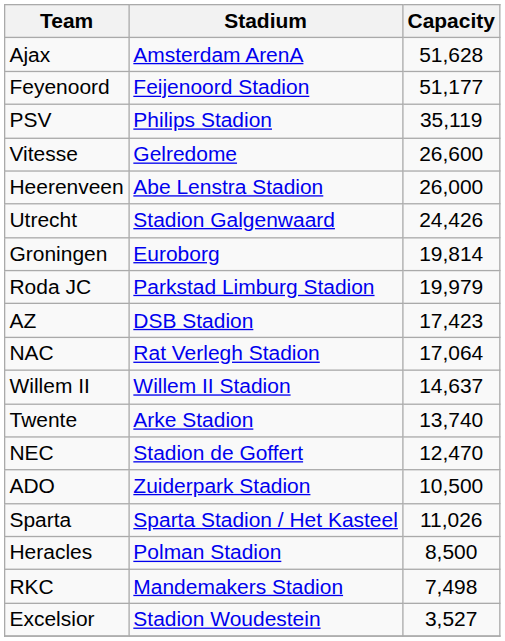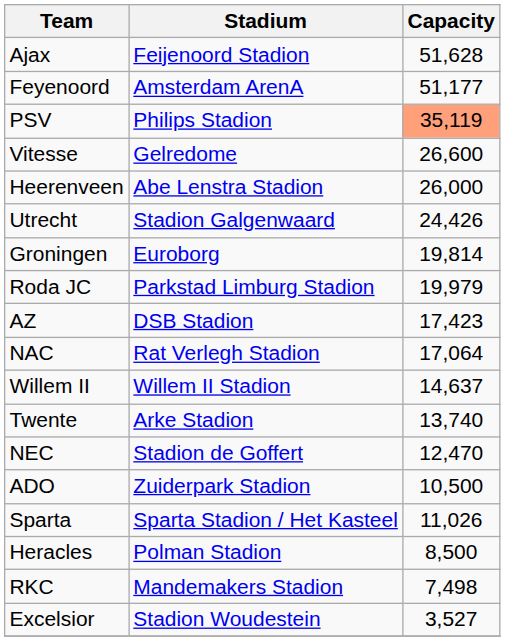Ajax | Stadium: Amsterdam ArenA -> Feijenoord Stadion
Feyenoord | Stadium: Feijenoord Stadion -> Amsterdam ArenA
PSV | Capacity: no background -> lightsalmon background
